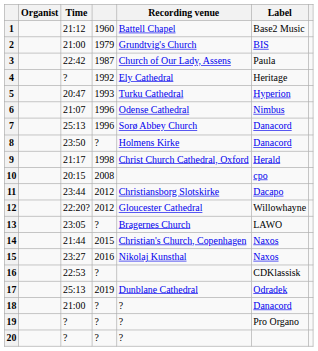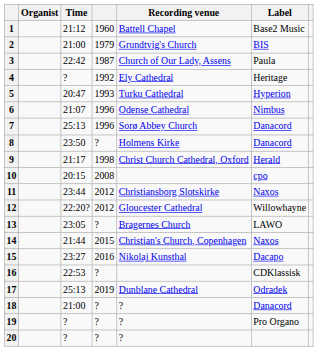11 | Label: Dacapo -> Naxos
15 | Label: Naxos -> Dacapo
